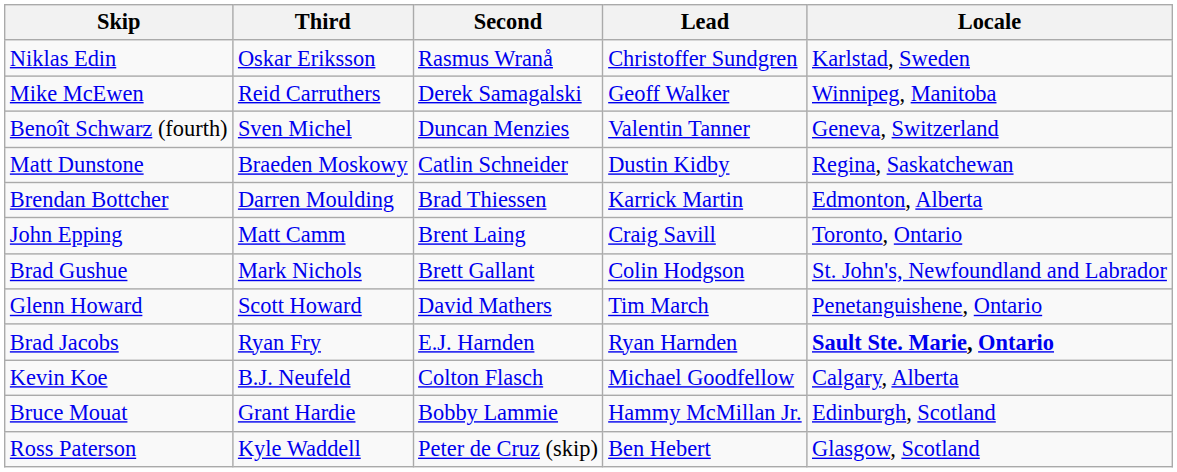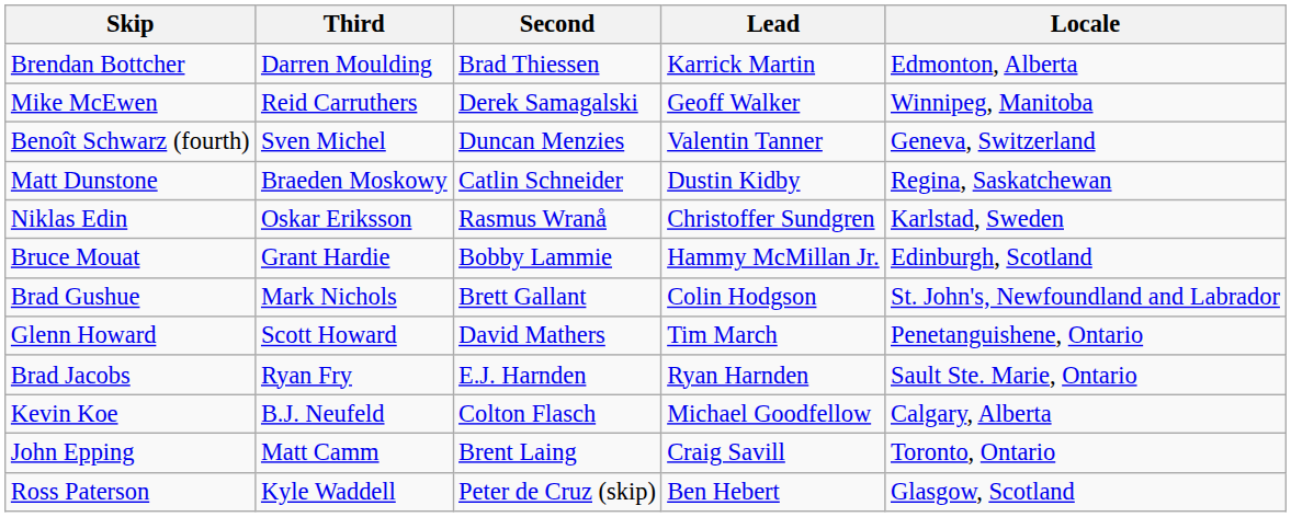rows swapped: Brendan Bottcher <-> Niklas Edin
rows swapped: John Epping <-> Bruce Mouat
Brad Jacobs | Locale: bold -> normal
